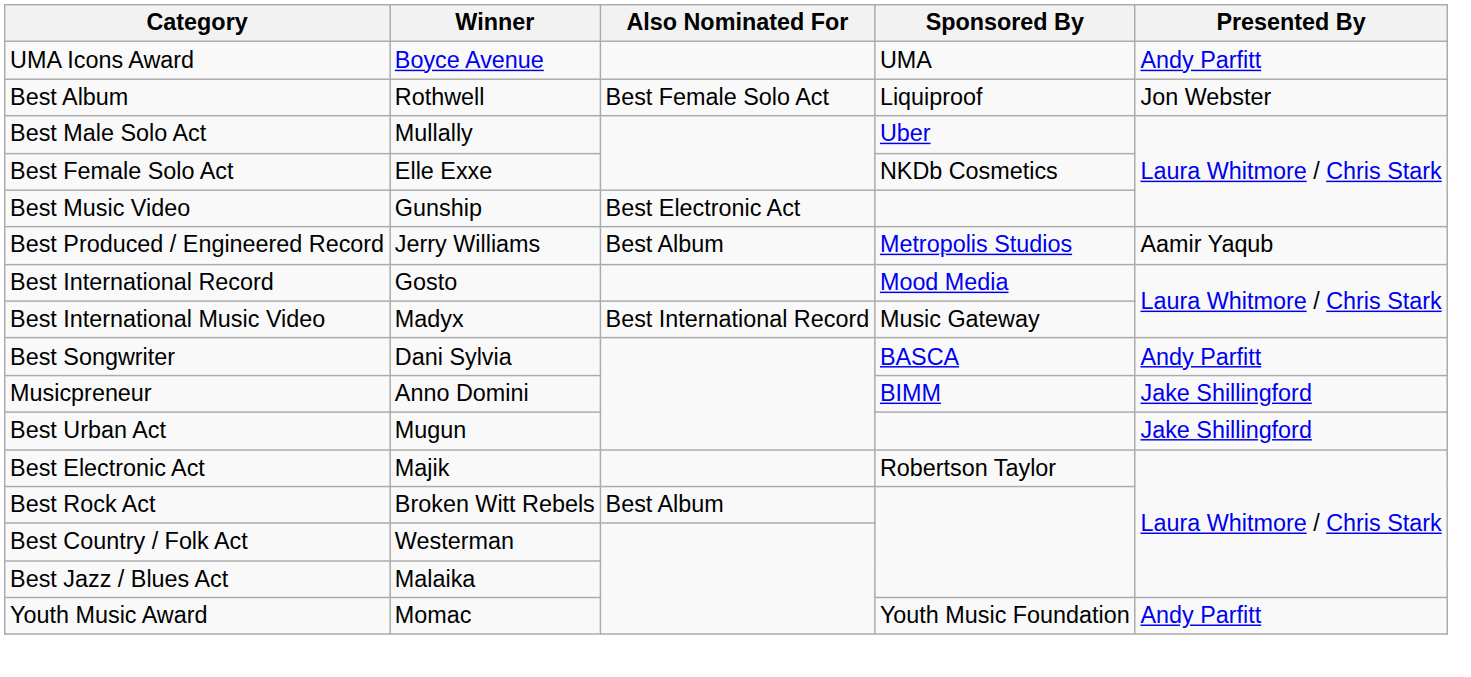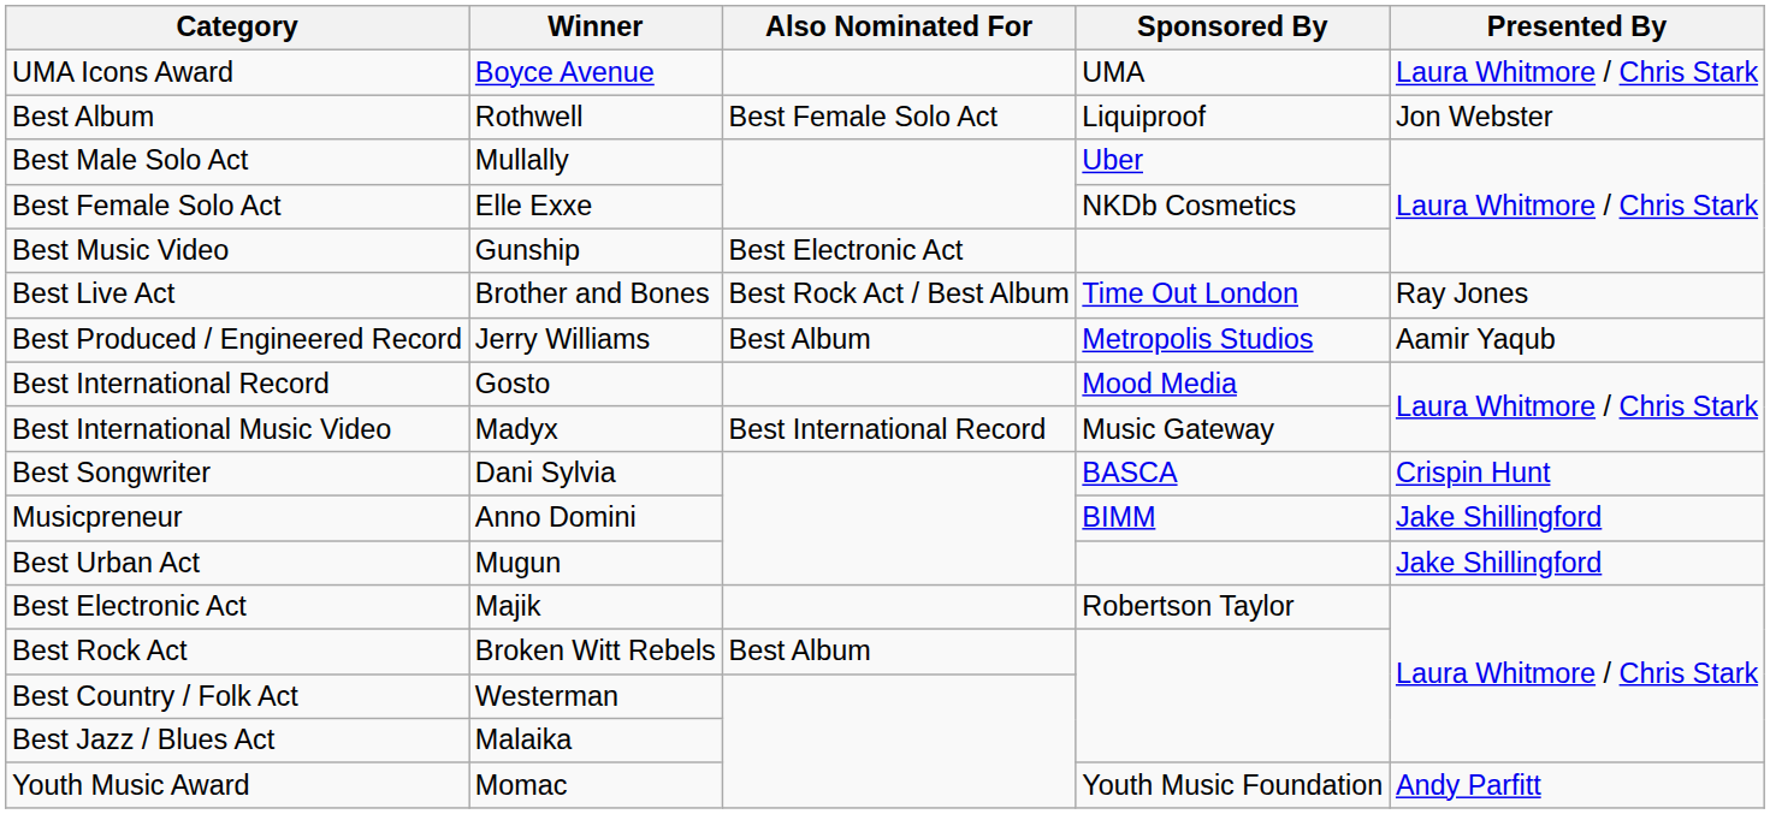UMA Icons Award | Presented By: Andy Parfitt -> Laura Whitmore / Chris Stark
+ row: Best Live Act | Brother and Bones | Best Rock Act / Best Album | Time Out London | Ray Jones
Best Songwriter | Presented By: Andy Parfitt -> Crispin Hunt
